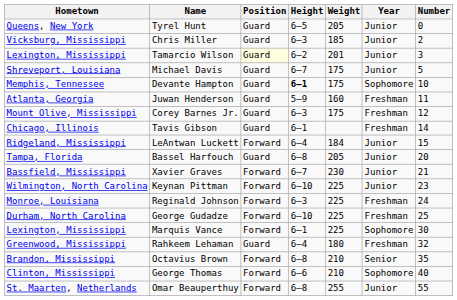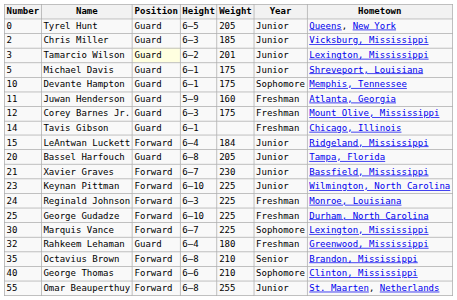columns swapped: Number <-> Hometown
Michael Davis | Height: 6–7 -> 6–1
Devante Hampton | Height: bold -> normal
Marquis Vance | Height: 6–1 -> 6–7
